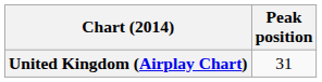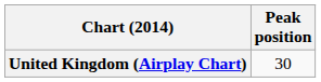United Kingdom (Airplay Chart) | Peak position: 31 -> 30
